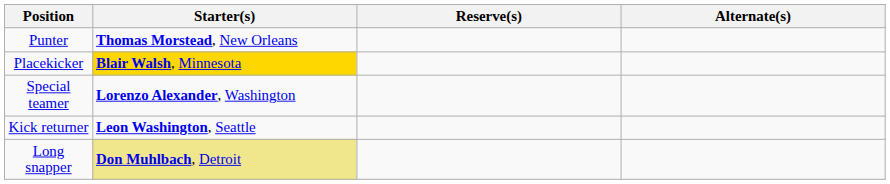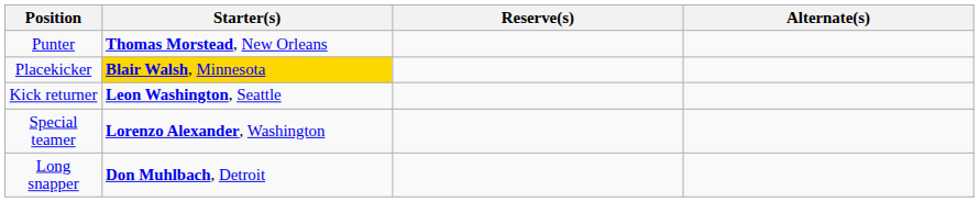rows swapped: Kick returner <-> Special teamer
Long snapper | Starter(s): khaki background -> no background
